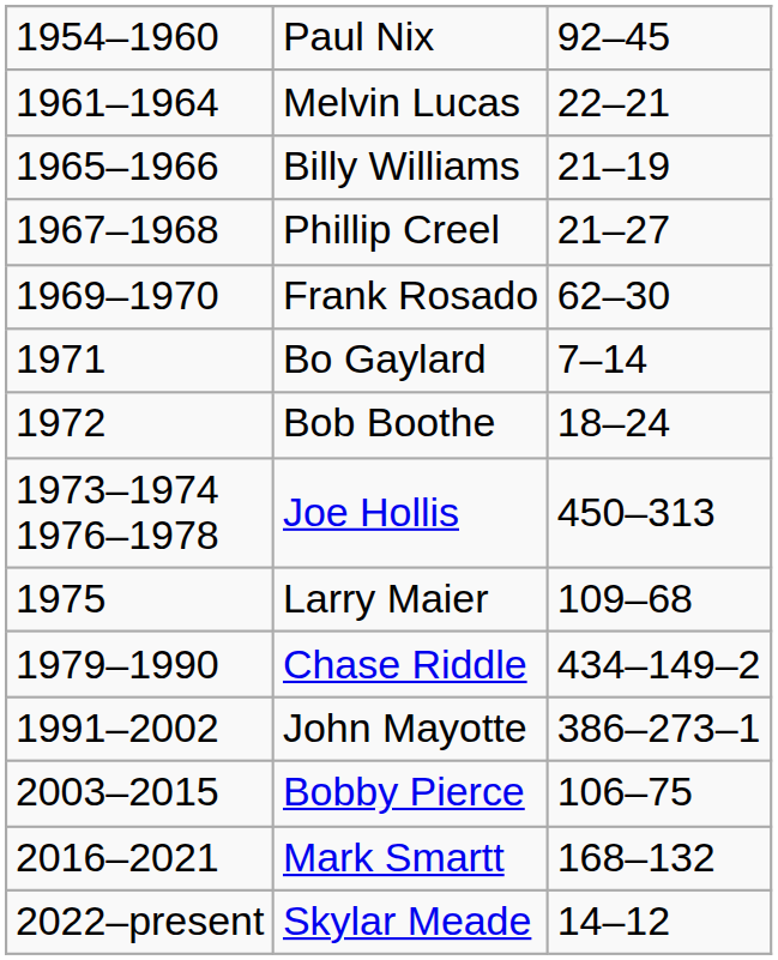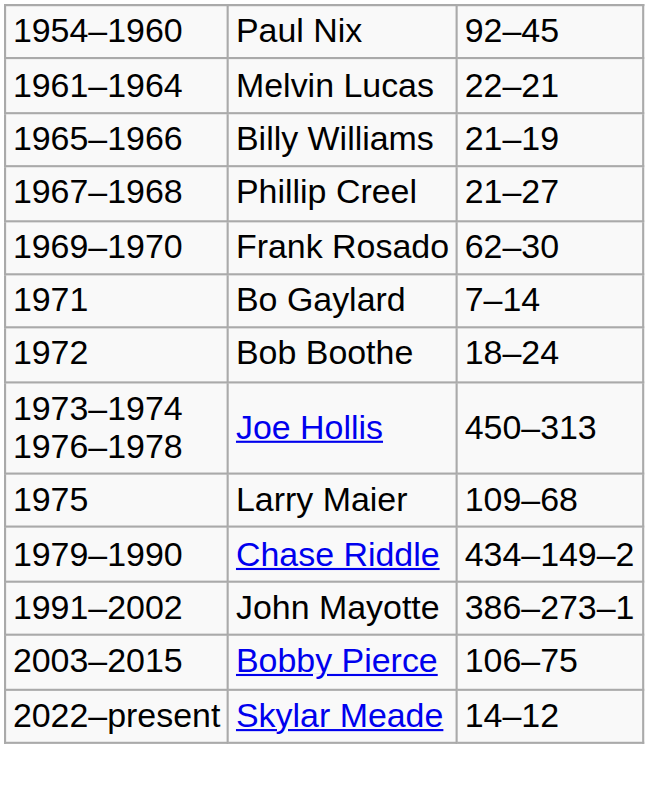- row: 2016–2021 | Mark Smartt | 168–132
